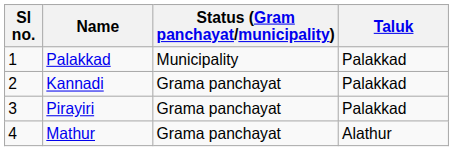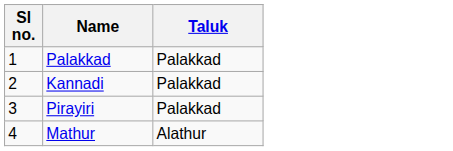- column: Status (Gram panchayat/municipality) | Municipality | Grama panchayat | Grama panchayat | Grama panchayat
